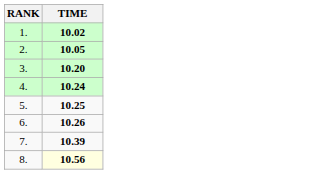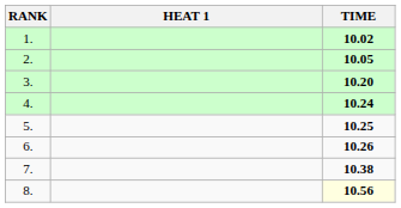+ column: HEAT 1
7. | TIME: 10.39 -> 10.38
